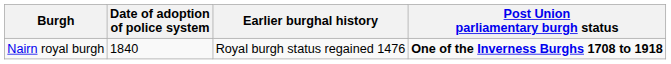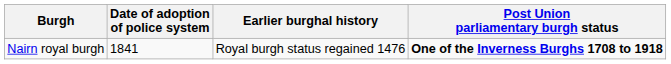Nairn royal burgh | Date of adoption of police system: 1840 -> 1841
